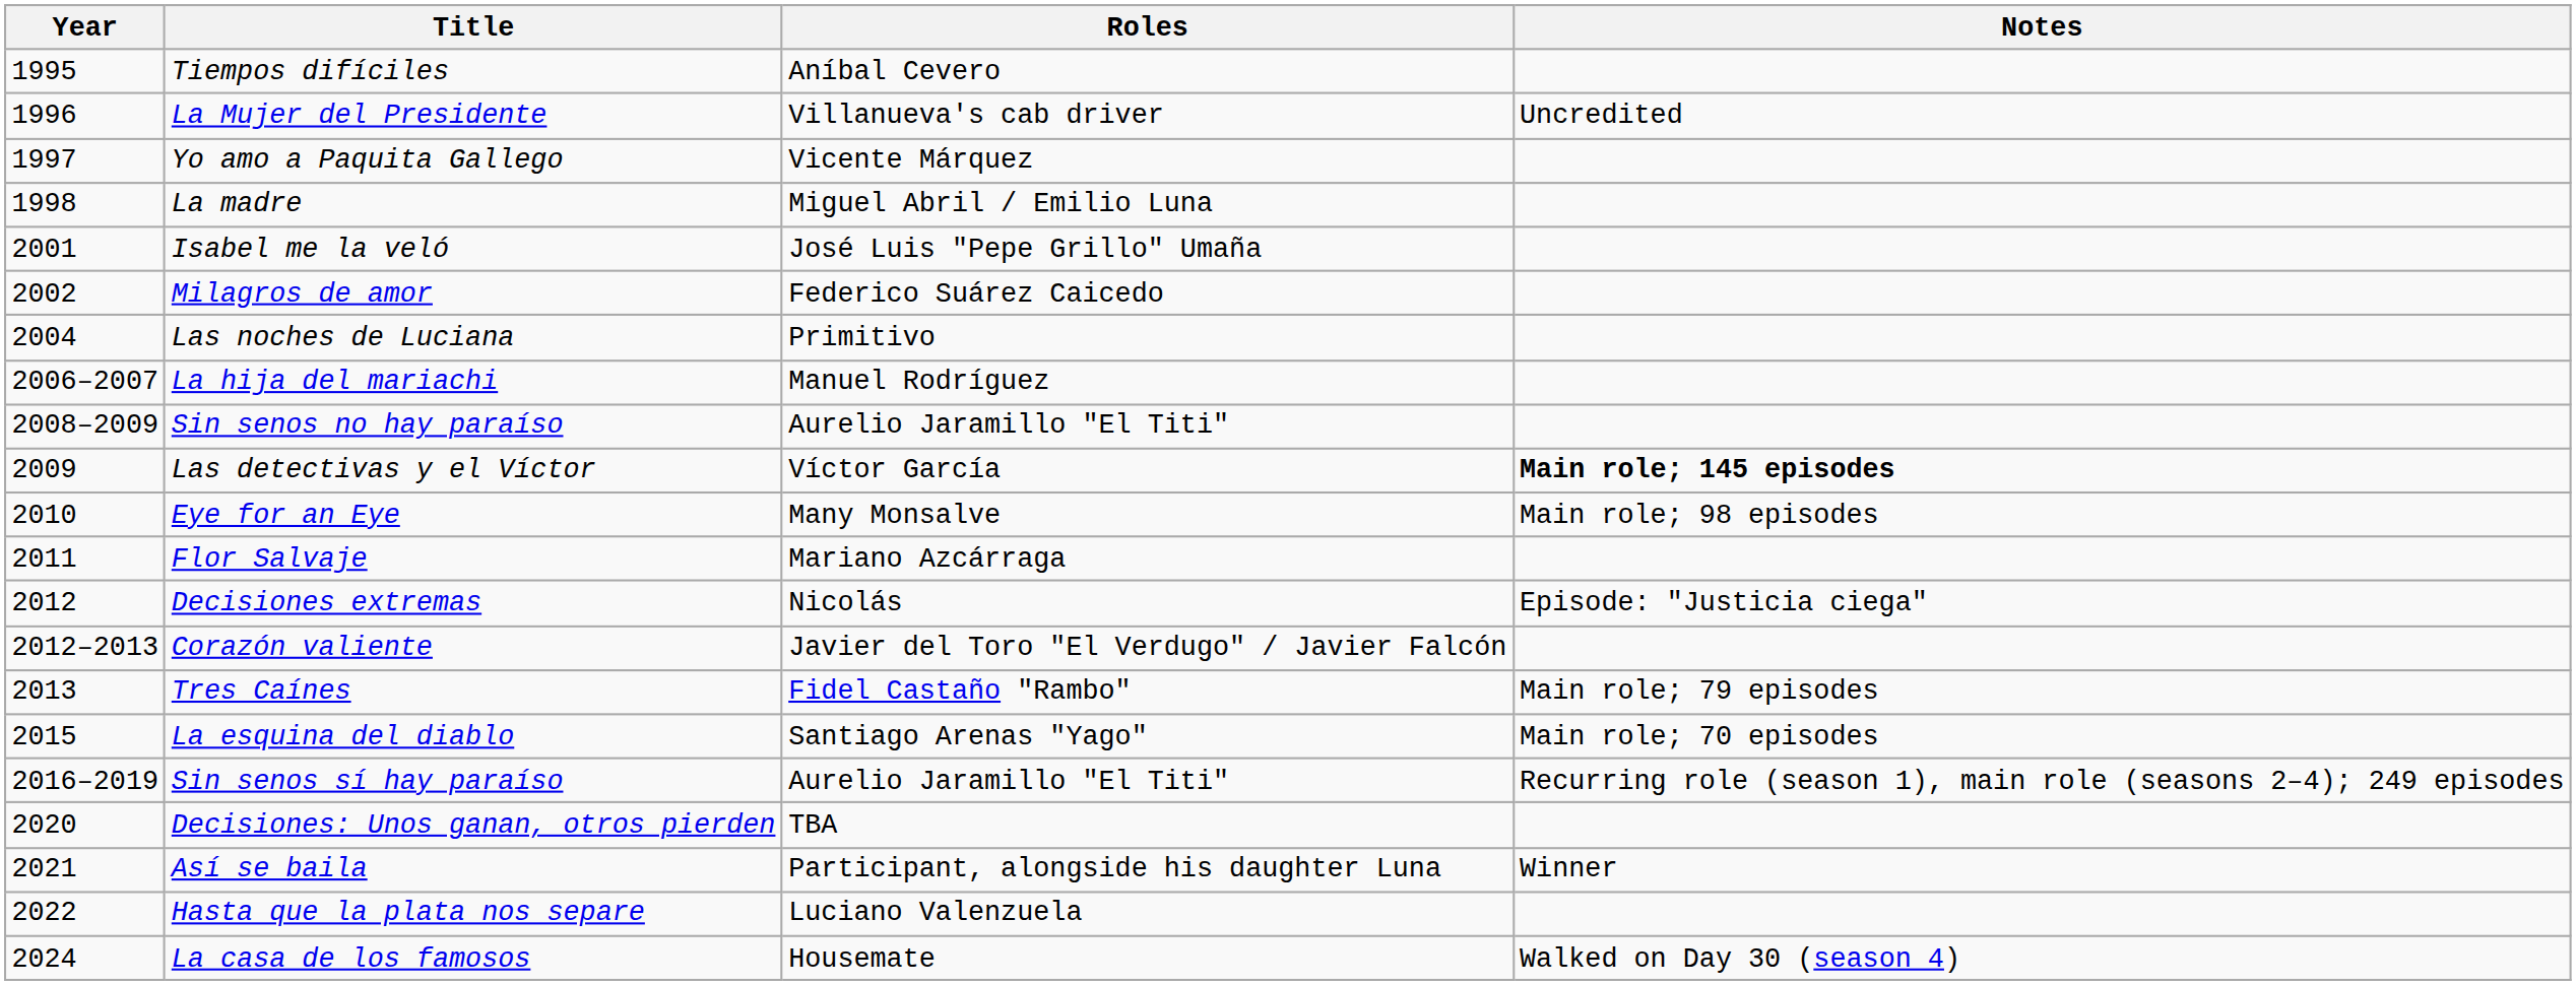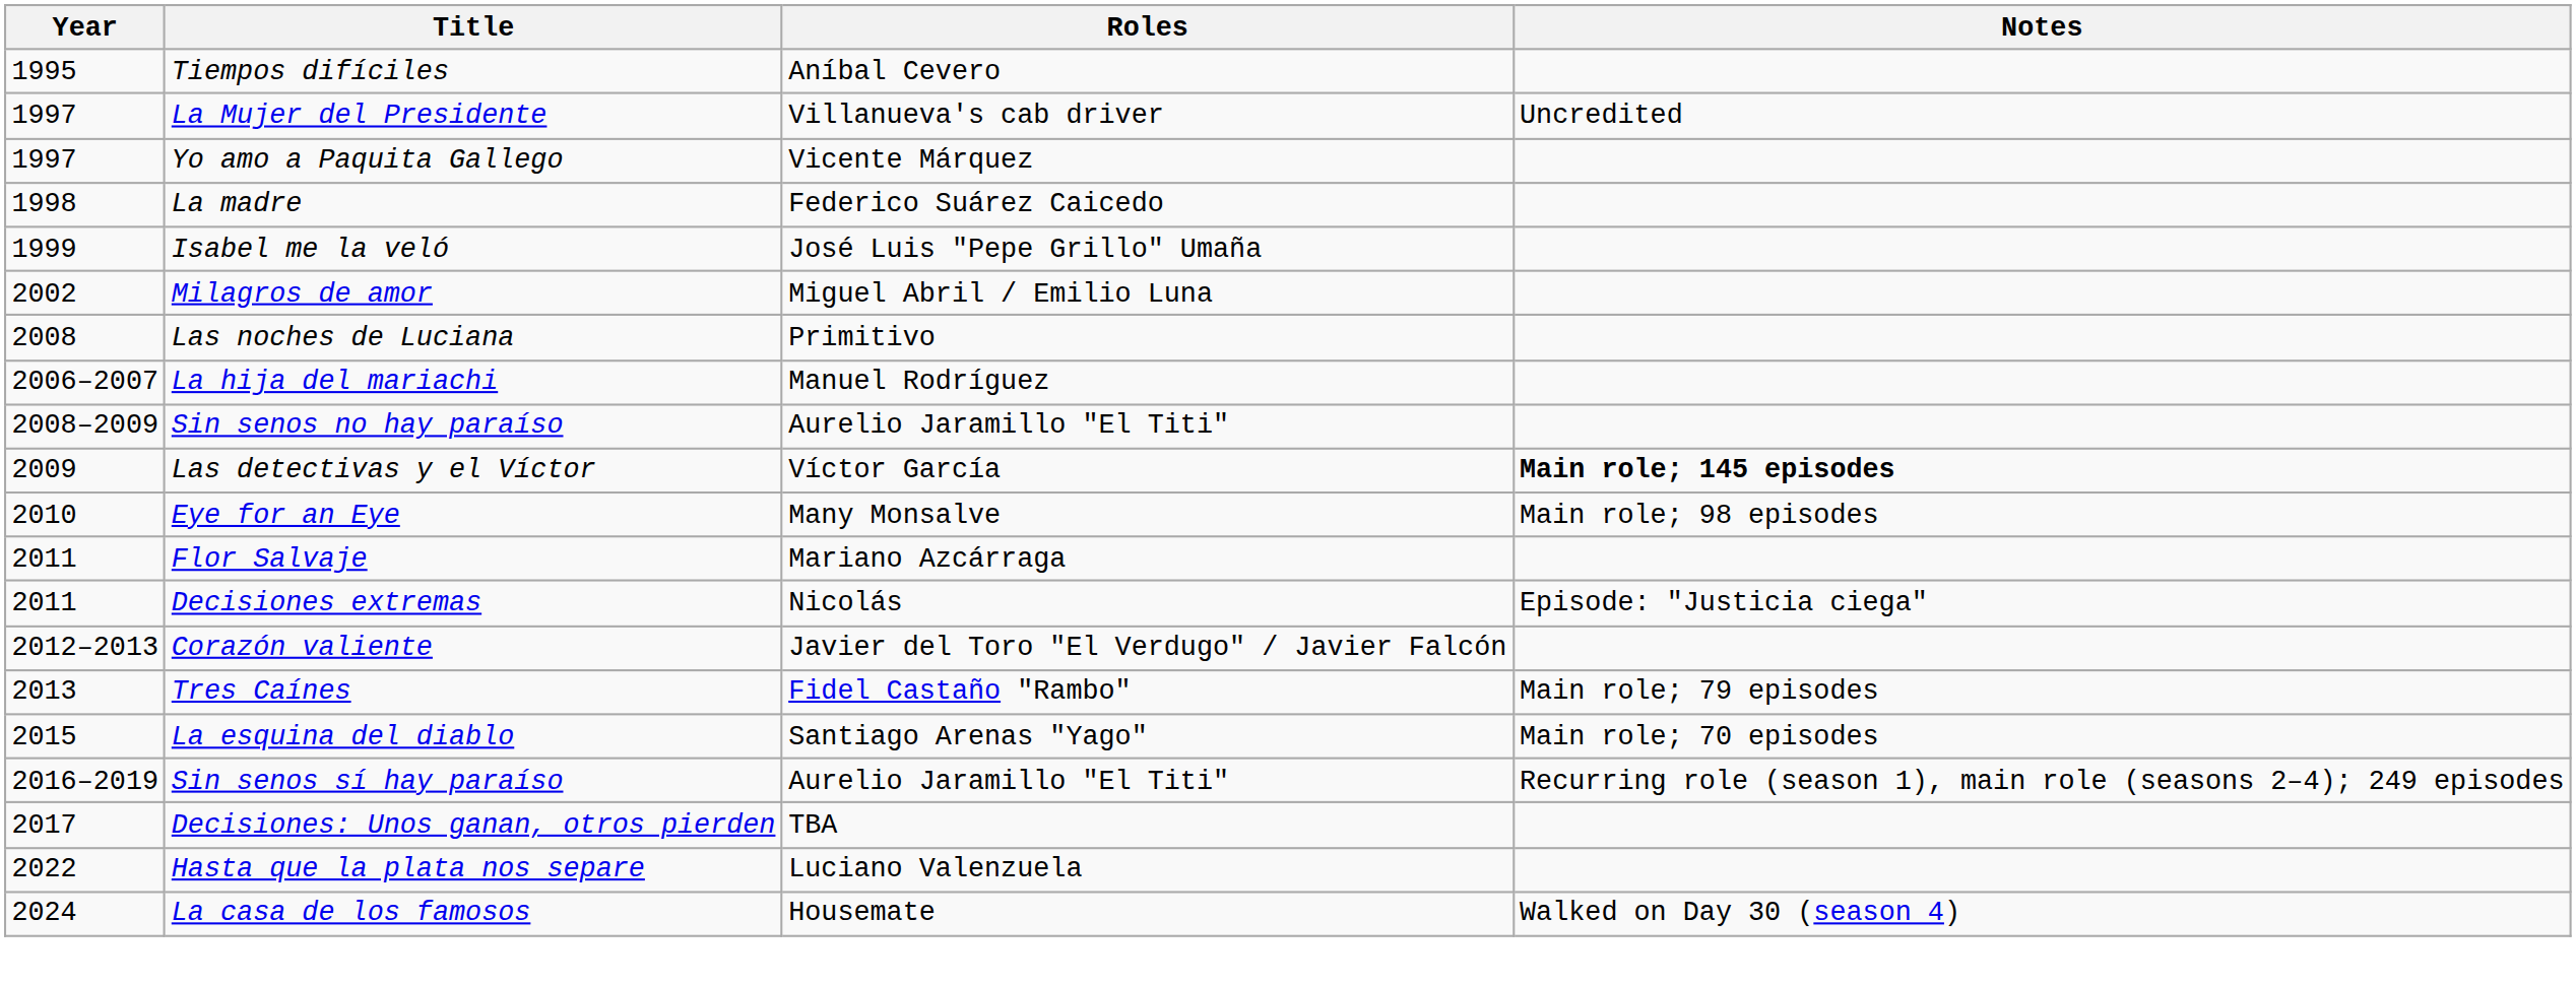La Mujer del Presidente | Year: 1996 -> 1997
La madre | Roles: Miguel Abril / Emilio Luna -> Federico Suárez Caicedo
Isabel me la veló | Year: 2001 -> 1999
Milagros de amor | Roles: Federico Suárez Caicedo -> Miguel Abril / Emilio Luna
Las noches de Luciana | Year: 2004 -> 2008
Decisiones extremas | Year: 2012 -> 2011
Decisiones: Unos ganan, otros pierden | Year: 2020 -> 2017
- row: 2021 | Así se baila | Participant, alongside his daughter Luna | Winner
